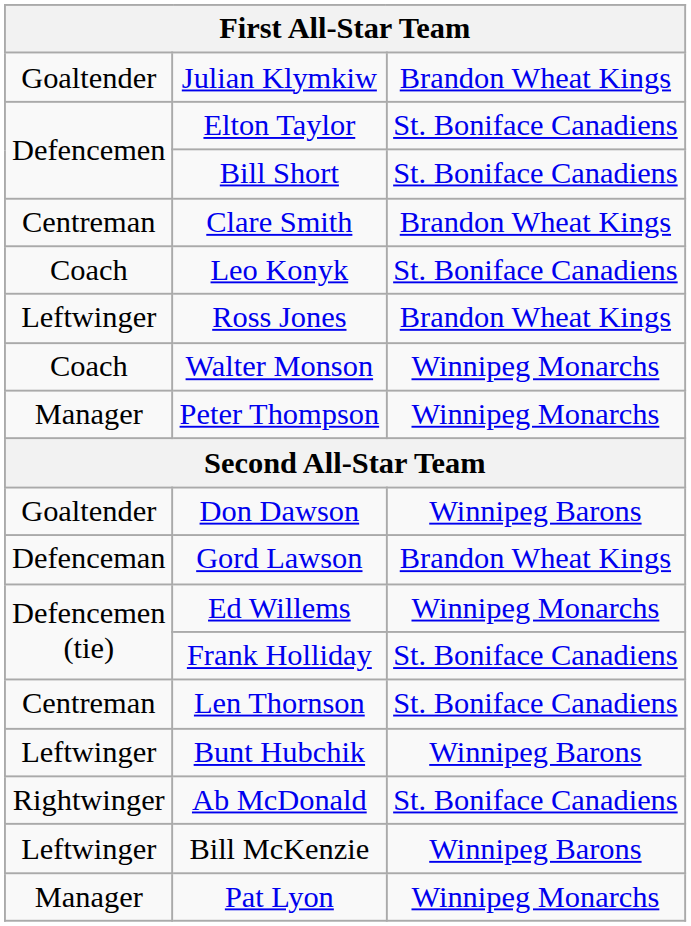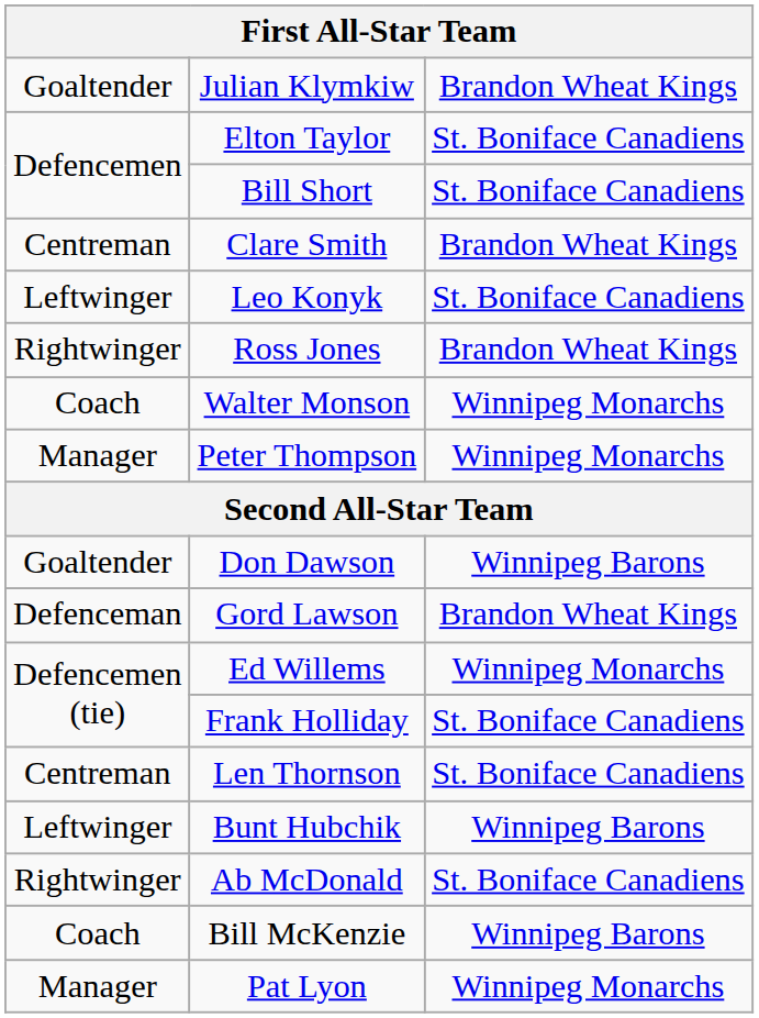Leo Konyk | column 1: Coach -> Leftwinger
Ross Jones | column 1: Leftwinger -> Rightwinger
Bill McKenzie | column 1: Leftwinger -> Coach
